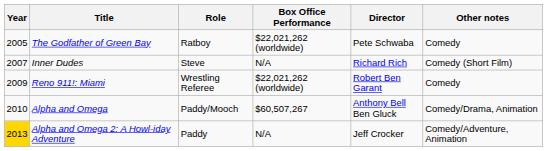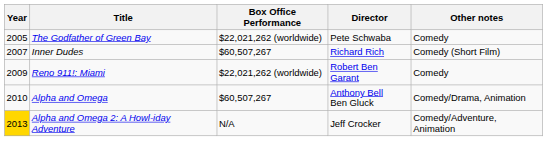- column: Role | Ratboy | Steve | Wrestling Referee | Paddy/Mooch | Paddy
Inner Dudes | Box Office Performance: N/A -> $60,507,267
